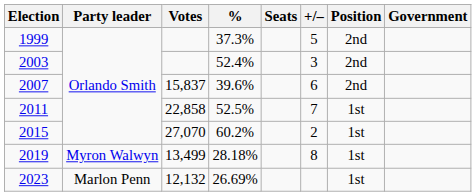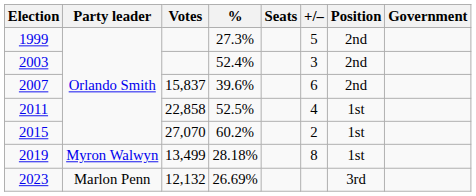1999 | %: 37.3% -> 27.3%
2011 | +/–: 7 -> 4
2023 | Position: 1st -> 3rd
